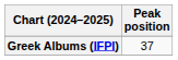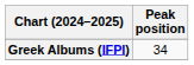Greek Albums (IFPI) | Peak position: 37 -> 34
